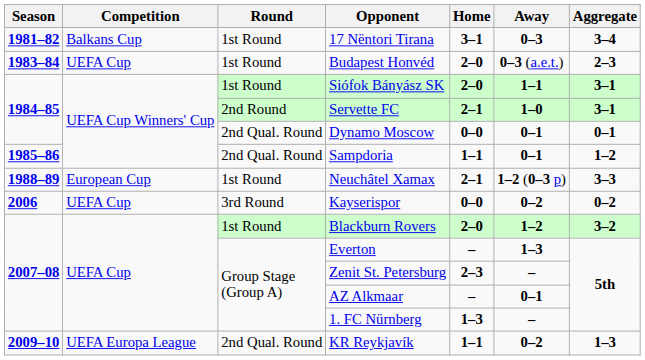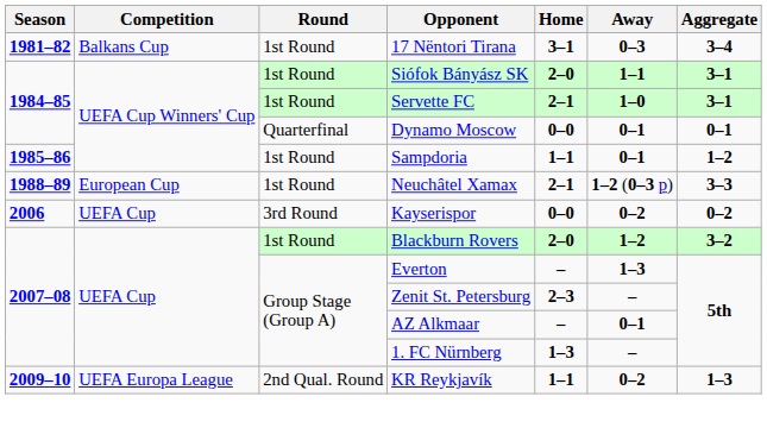- row: 1983–84 | UEFA Cup | 1st Round | Budapest Honvéd | 2–0 | 0–3 (a.e.t.) | 2–3
Servette FC | Round: 2nd Round -> 1st Round
Dynamo Moscow | Round: 2nd Qual. Round -> Quarterfinal
Sampdoria | Round: 2nd Qual. Round -> 1st Round
